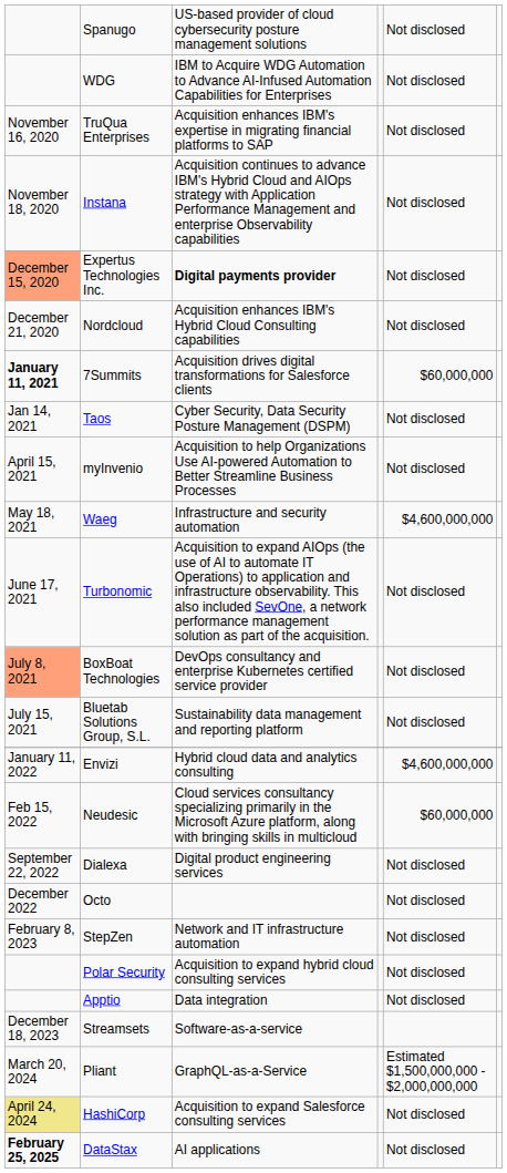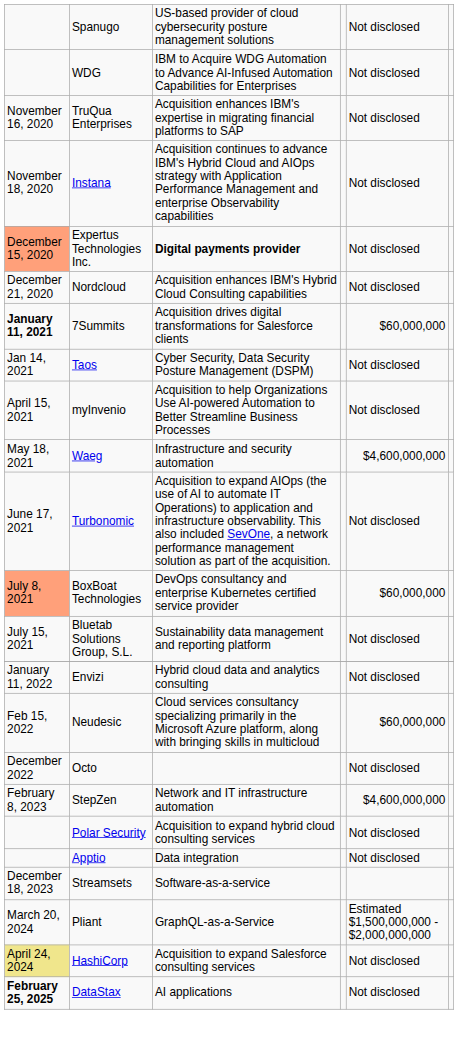BoxBoat Technologies | column 5: Not disclosed -> $60,000,000
Envizi | column 5: $4,600,000,000 -> Not disclosed
- row: September 22, 2022 | Dialexa | Digital product engineering services | Not disclosed
StepZen | column 5: Not disclosed -> $4,600,000,000
